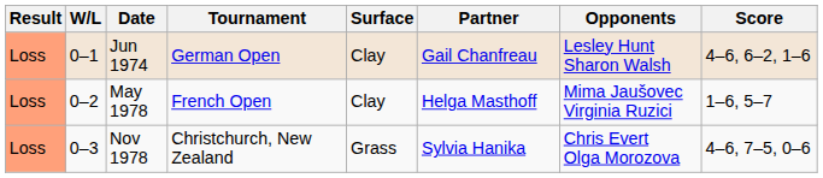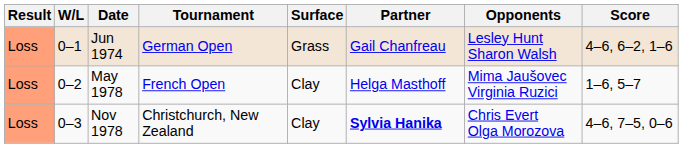Jun 1974 | Surface: Clay -> Grass
Nov 1978 | Surface: Grass -> Clay
Nov 1978 | Partner: normal -> bold
